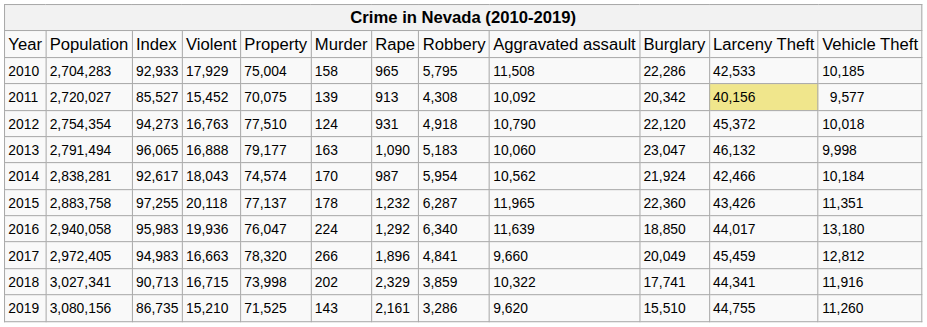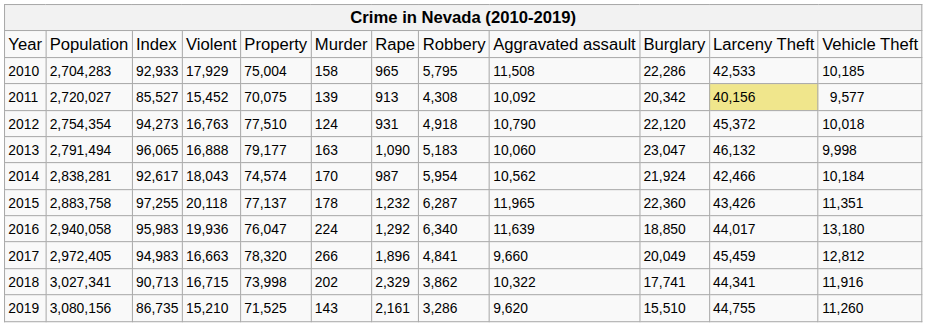2018 | column 8: 3,859 -> 3,862
